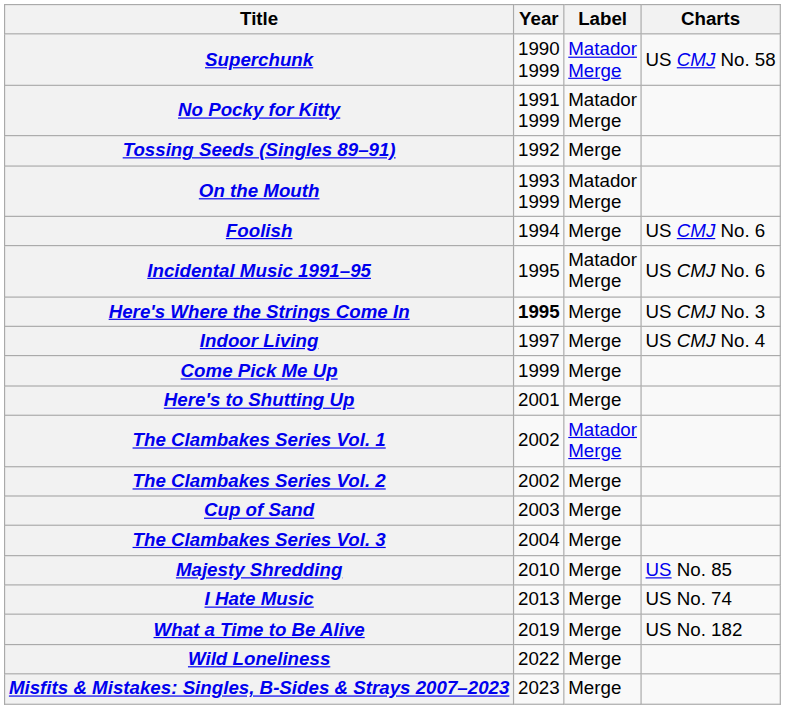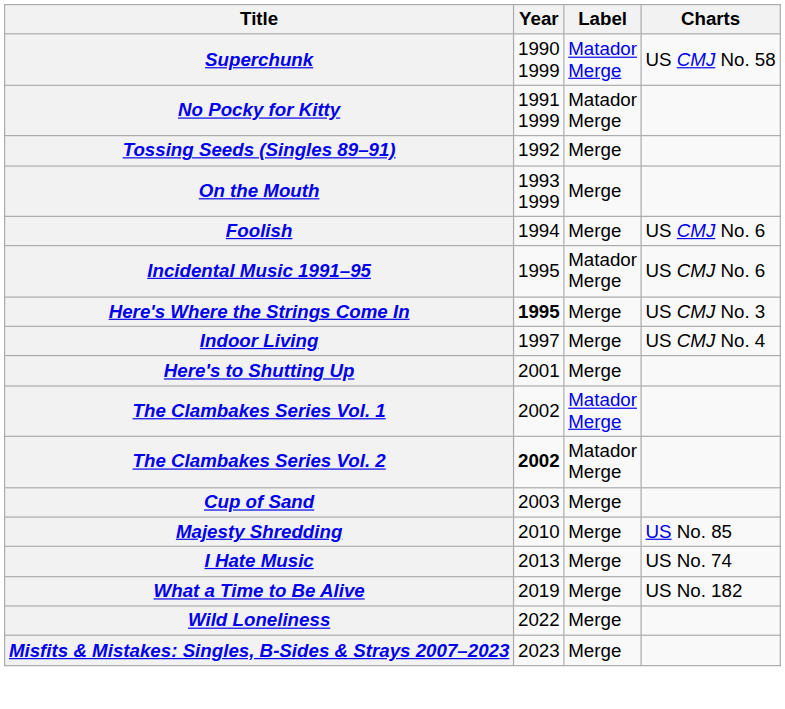On the Mouth | Label: Matador Merge -> Merge
- row: Come Pick Me Up | 1999 | Merge
The Clambakes Series Vol. 2 | Year: normal -> bold
The Clambakes Series Vol. 2 | Label: Merge -> Matador Merge
- row: The Clambakes Series Vol. 3 | 2004 | Merge
